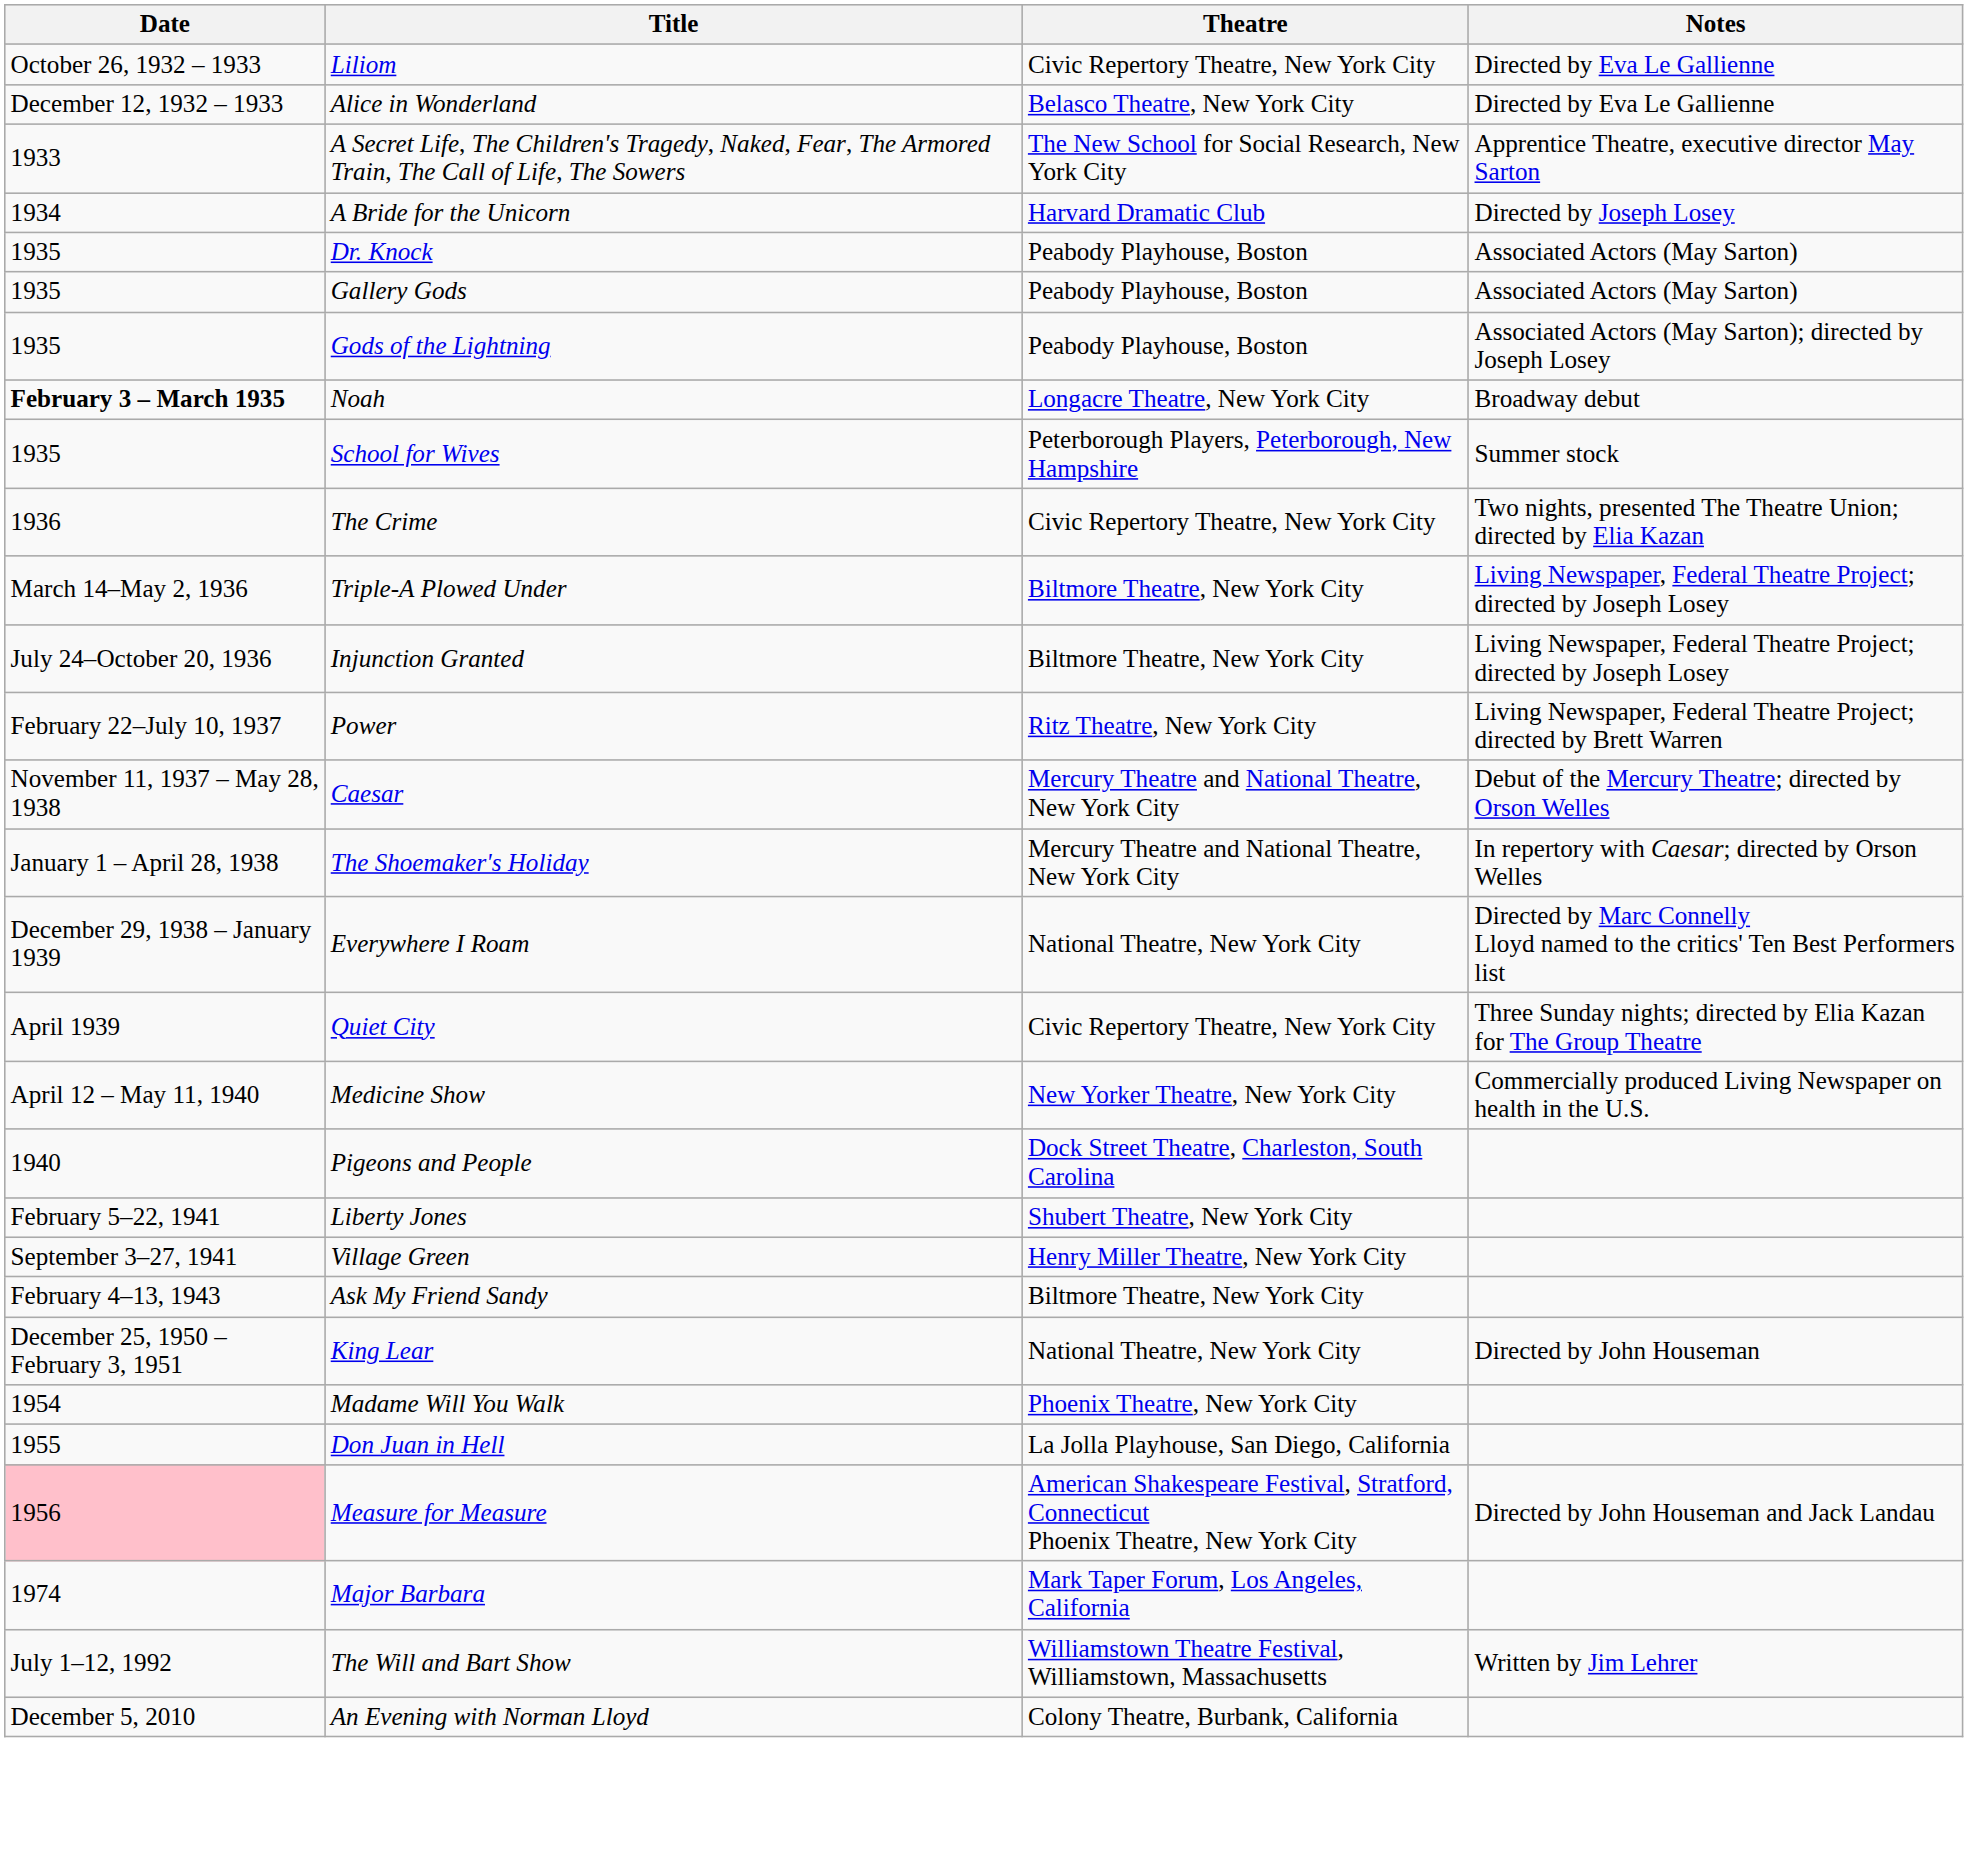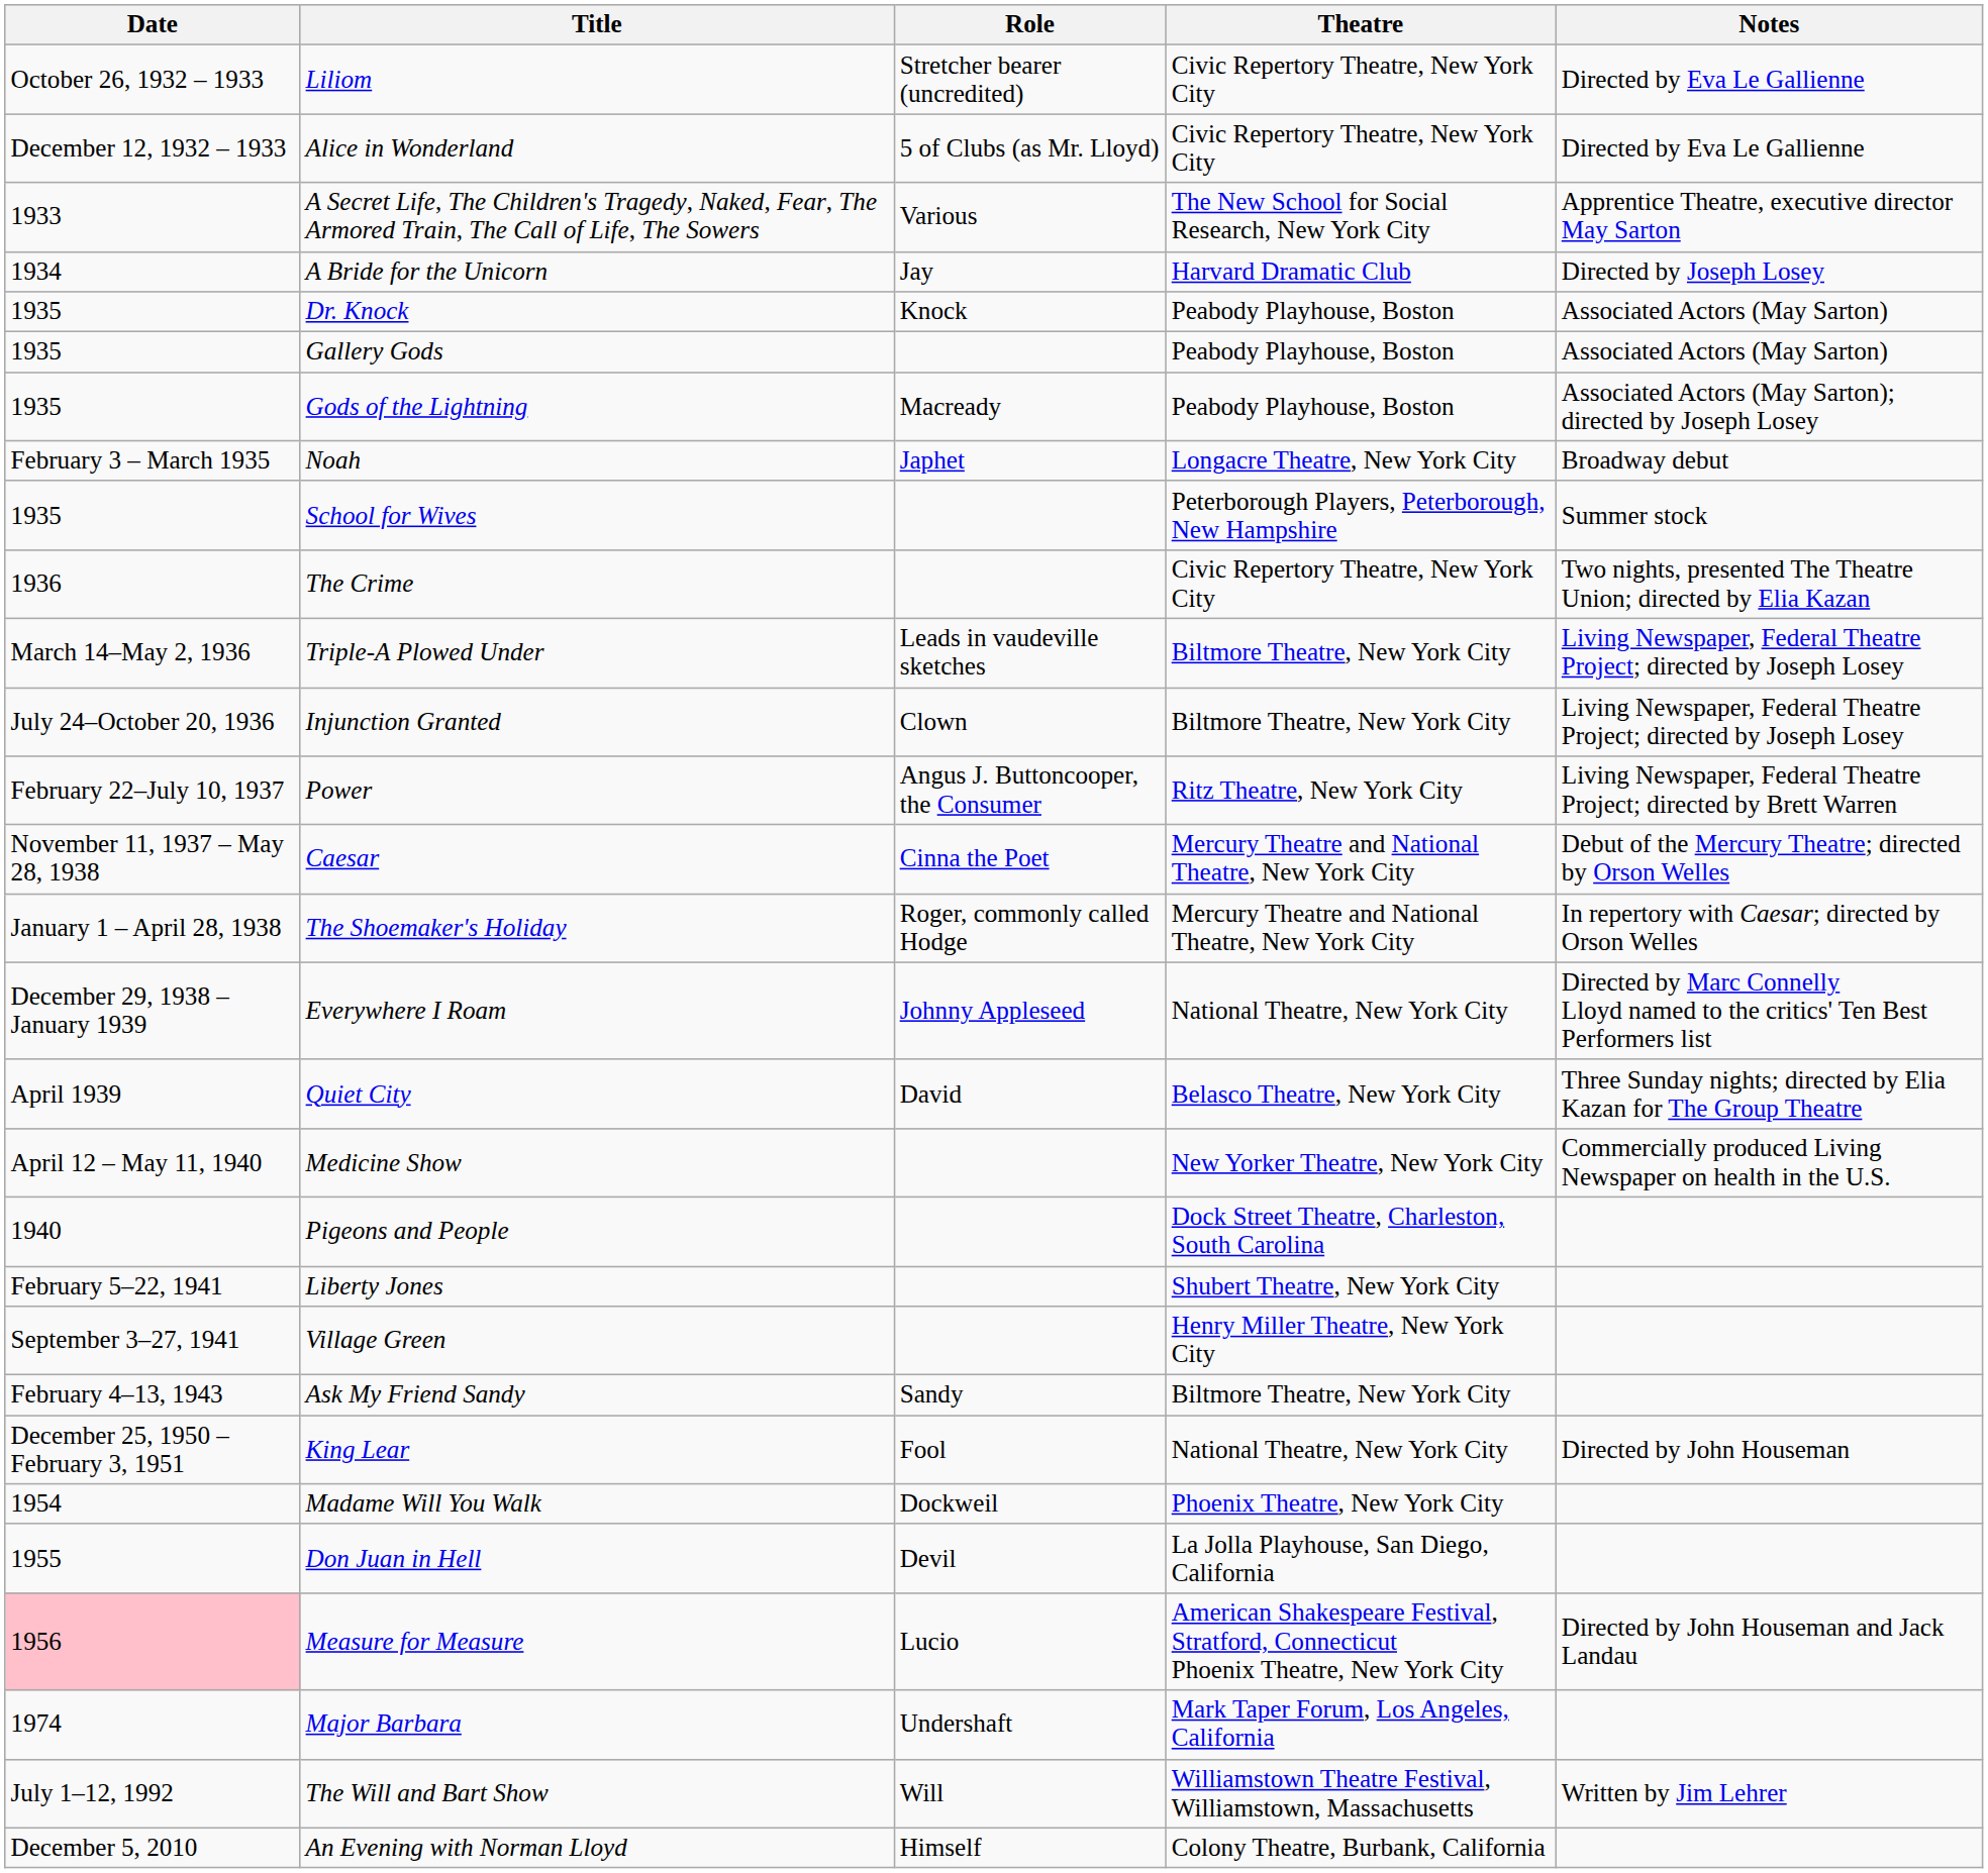+ column: Role | Stretcher bearer (uncredited) | 5 of Clubs (as Mr. Lloyd) | Various | Jay | Knock | Macready | Japhet | Leads in vaudeville sketches | Clown | Angus J. Buttoncooper, the Consumer | Cinna the Poet | Roger, commonly called Hodge | Johnny Appleseed | David | Sandy | Fool | Dockweil | Devil | Lucio | Undershaft | Will | Himself
Alice in Wonderland | Theatre: Belasco Theatre, New York City -> Civic Repertory Theatre, New York City
Noah | Date: bold -> normal
Quiet City | Theatre: Civic Repertory Theatre, New York City -> Belasco Theatre, New York City
